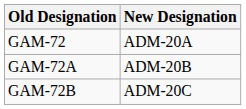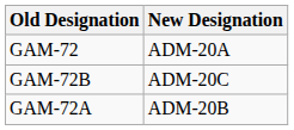rows swapped: GAM-72A <-> GAM-72B
